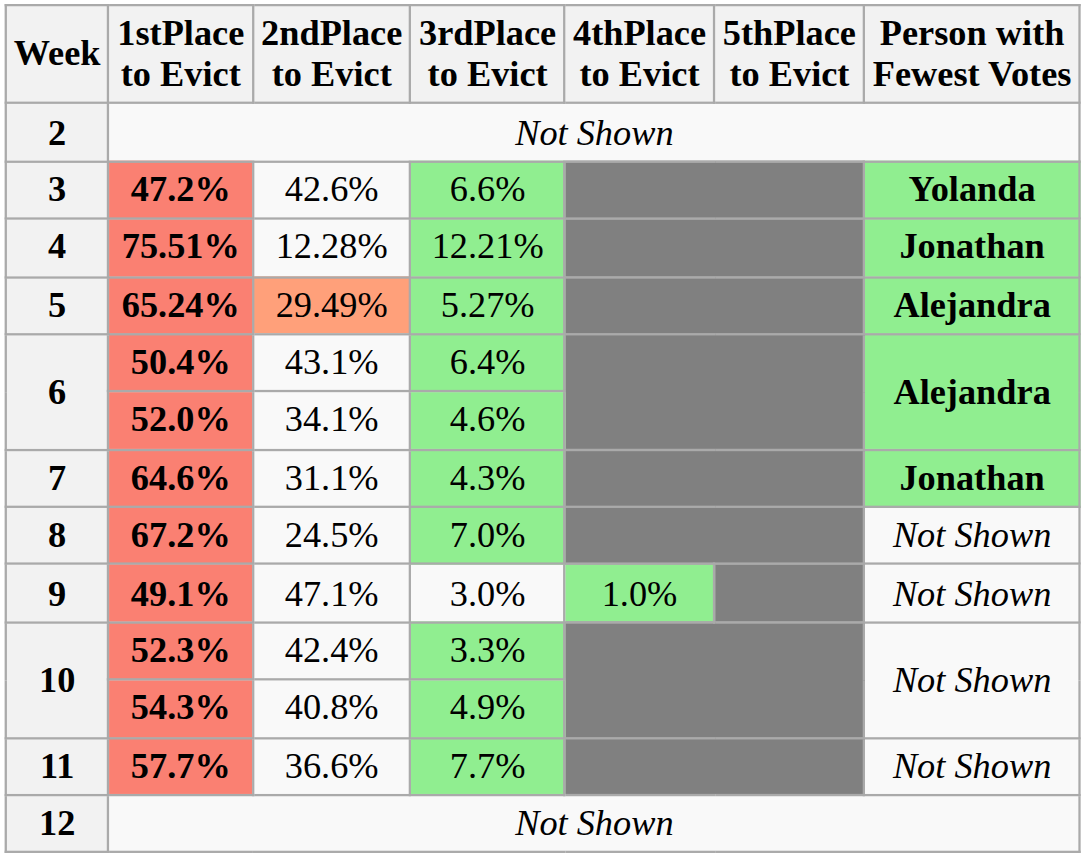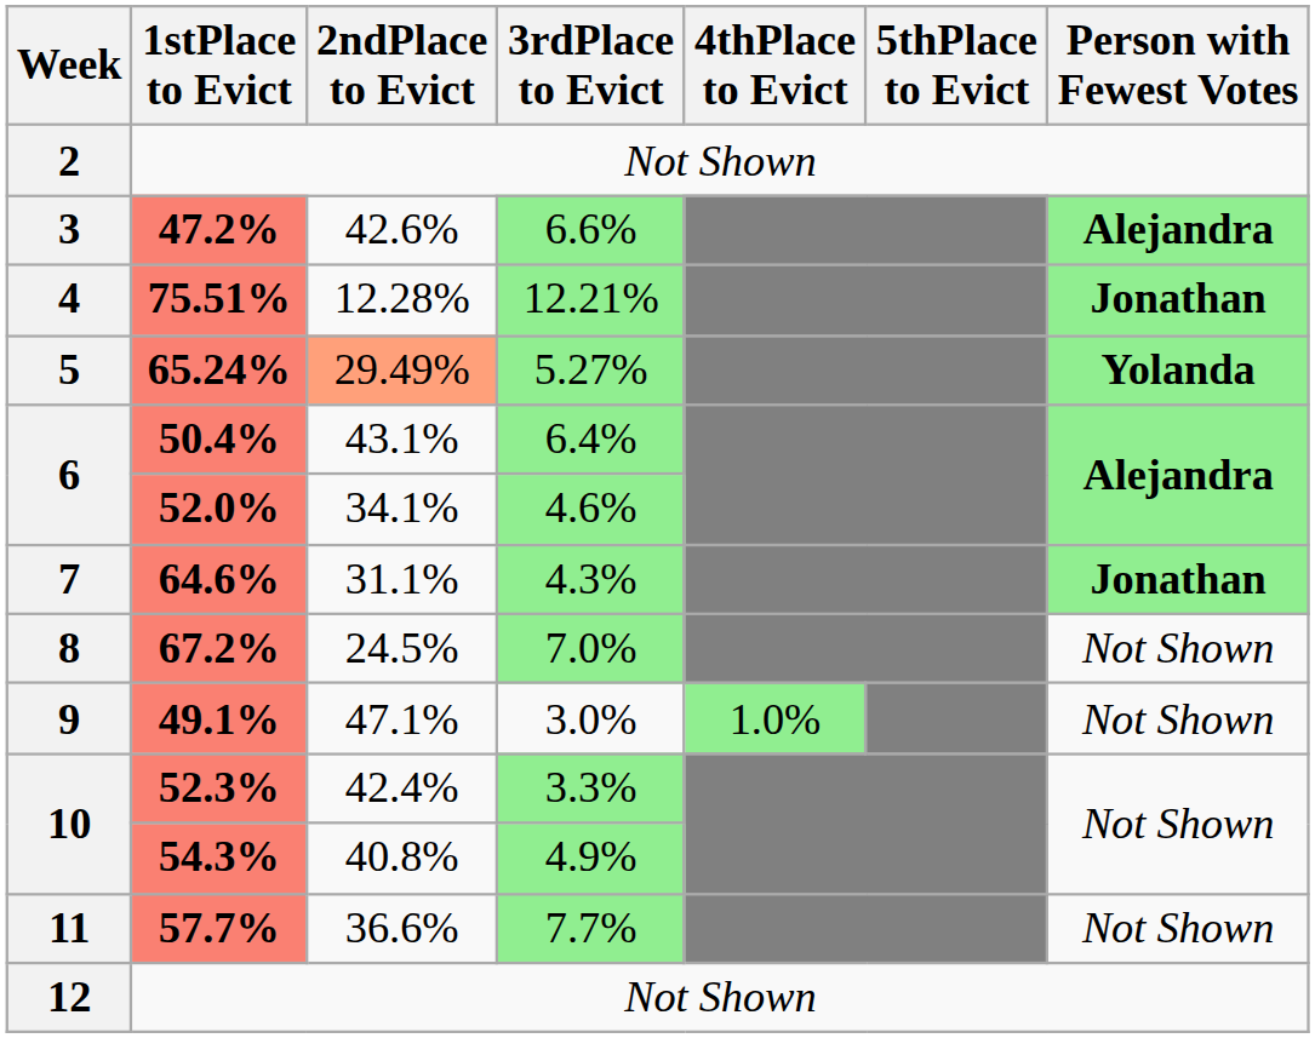47.2% | Person with Fewest Votes: Yolanda -> Alejandra
65.24% | Person with Fewest Votes: Alejandra -> Yolanda
